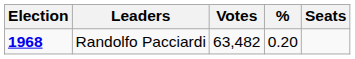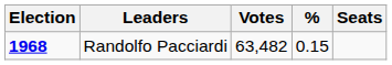Randolfo Pacciardi | %: 0.20 -> 0.15
